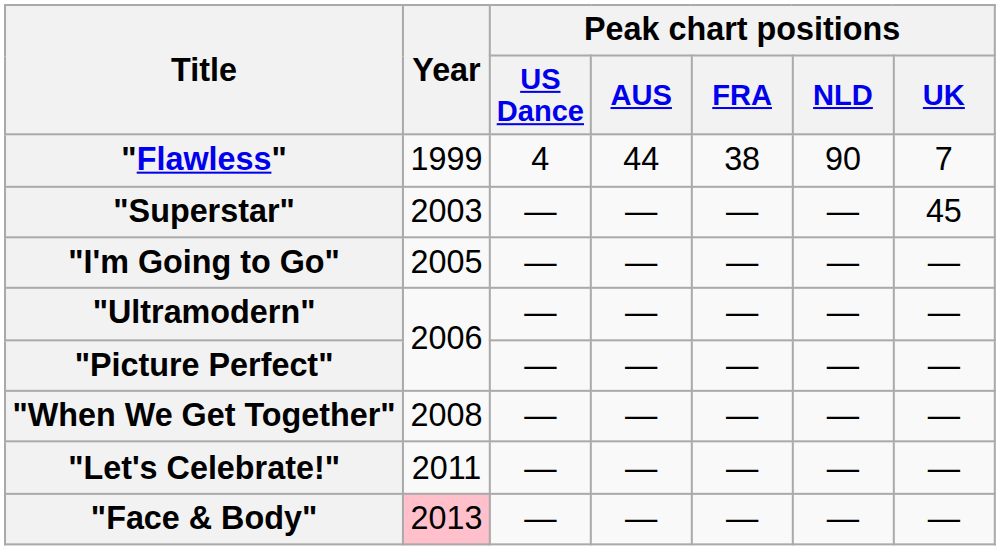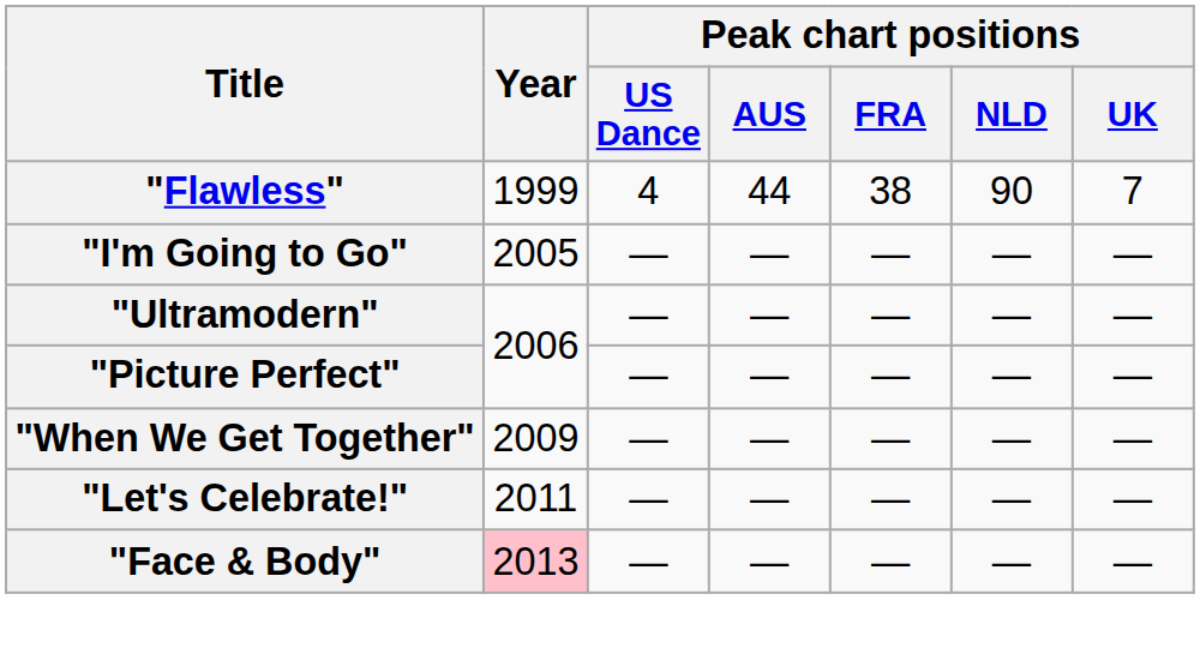- row: "Superstar" | 2003 | — | — | — | — | 45
"When We Get Together" | Year: 2008 -> 2009
